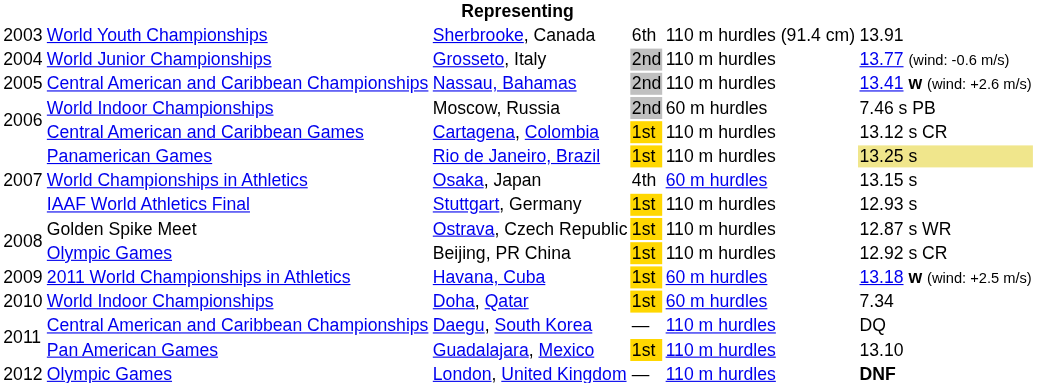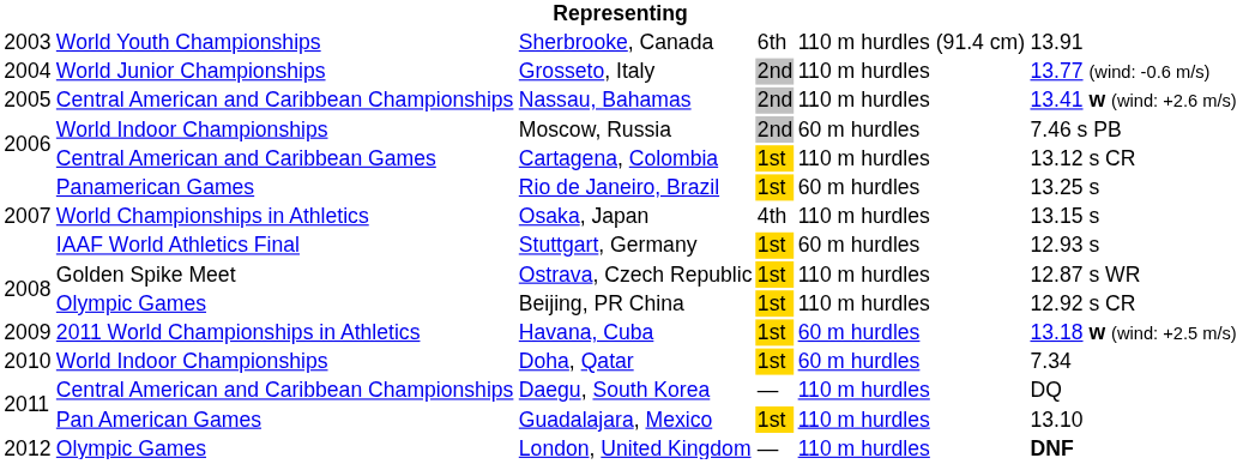Rio de Janeiro, Brazil | column 5: 110 m hurdles -> 60 m hurdles
Rio de Janeiro, Brazil | column 6: khaki background -> no background
Osaka, Japan | column 5: 60 m hurdles -> 110 m hurdles
Stuttgart, Germany | column 5: 110 m hurdles -> 60 m hurdles
